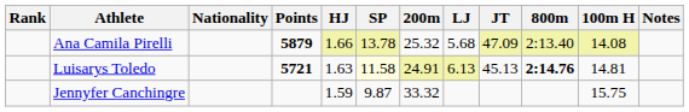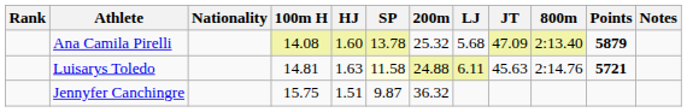columns swapped: 100m H <-> Points
Ana Camila Pirelli | HJ: 1.66 -> 1.60
Luisarys Toledo | 200m: 24.91 -> 24.88
Luisarys Toledo | LJ: 6.13 -> 6.11
Luisarys Toledo | JT: 45.13 -> 45.63
Luisarys Toledo | 800m: bold -> normal
Jennyfer Canchingre | HJ: 1.59 -> 1.51
Jennyfer Canchingre | 200m: 33.32 -> 36.32
